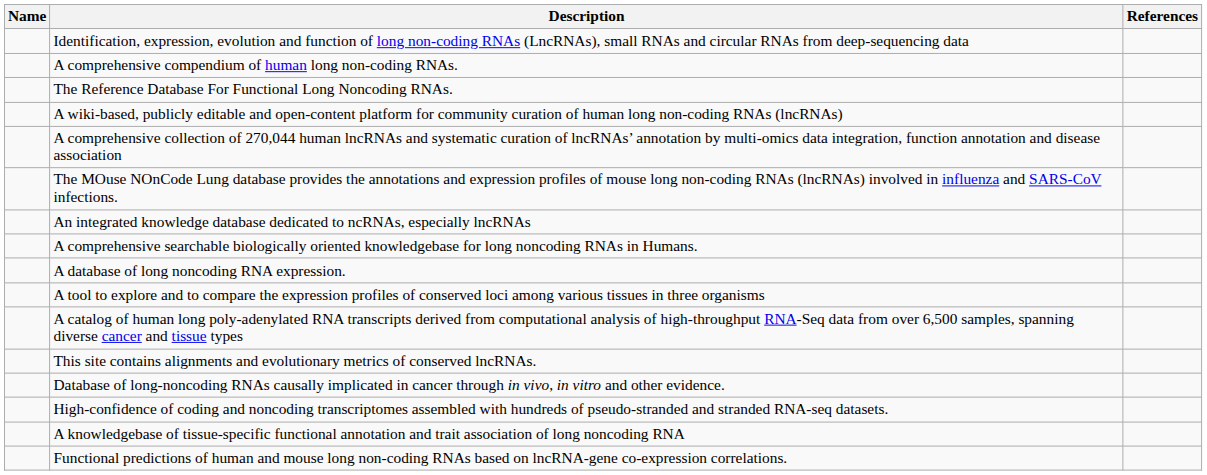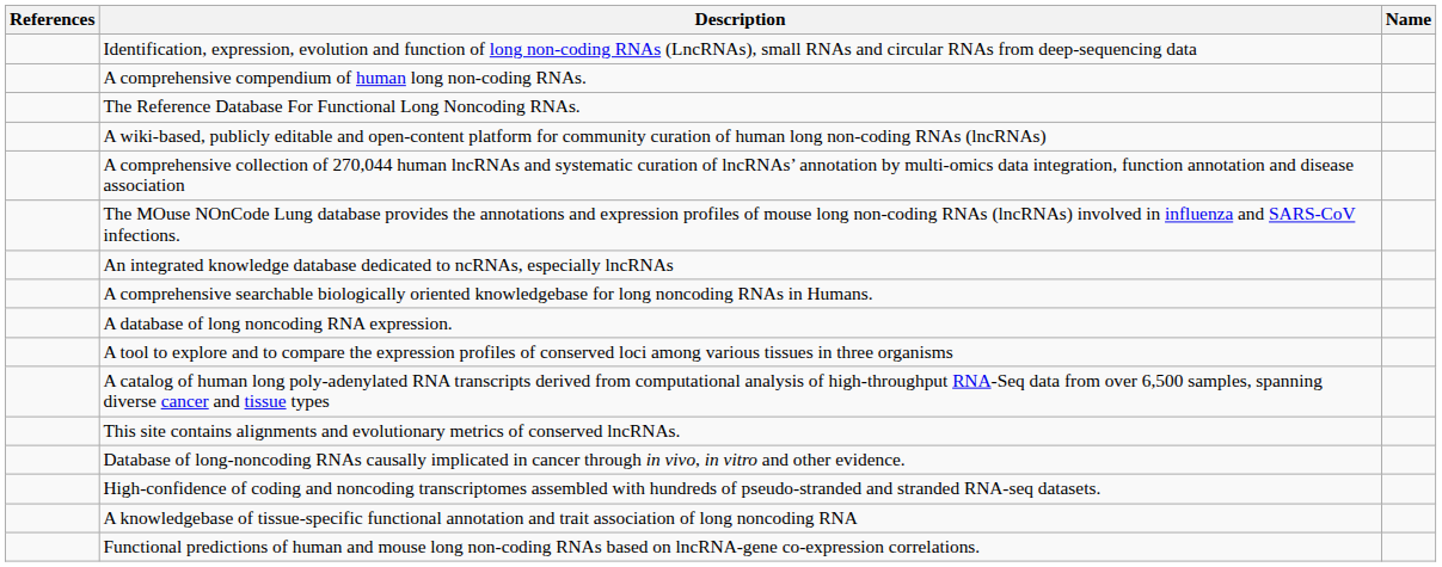columns swapped: Name <-> References
